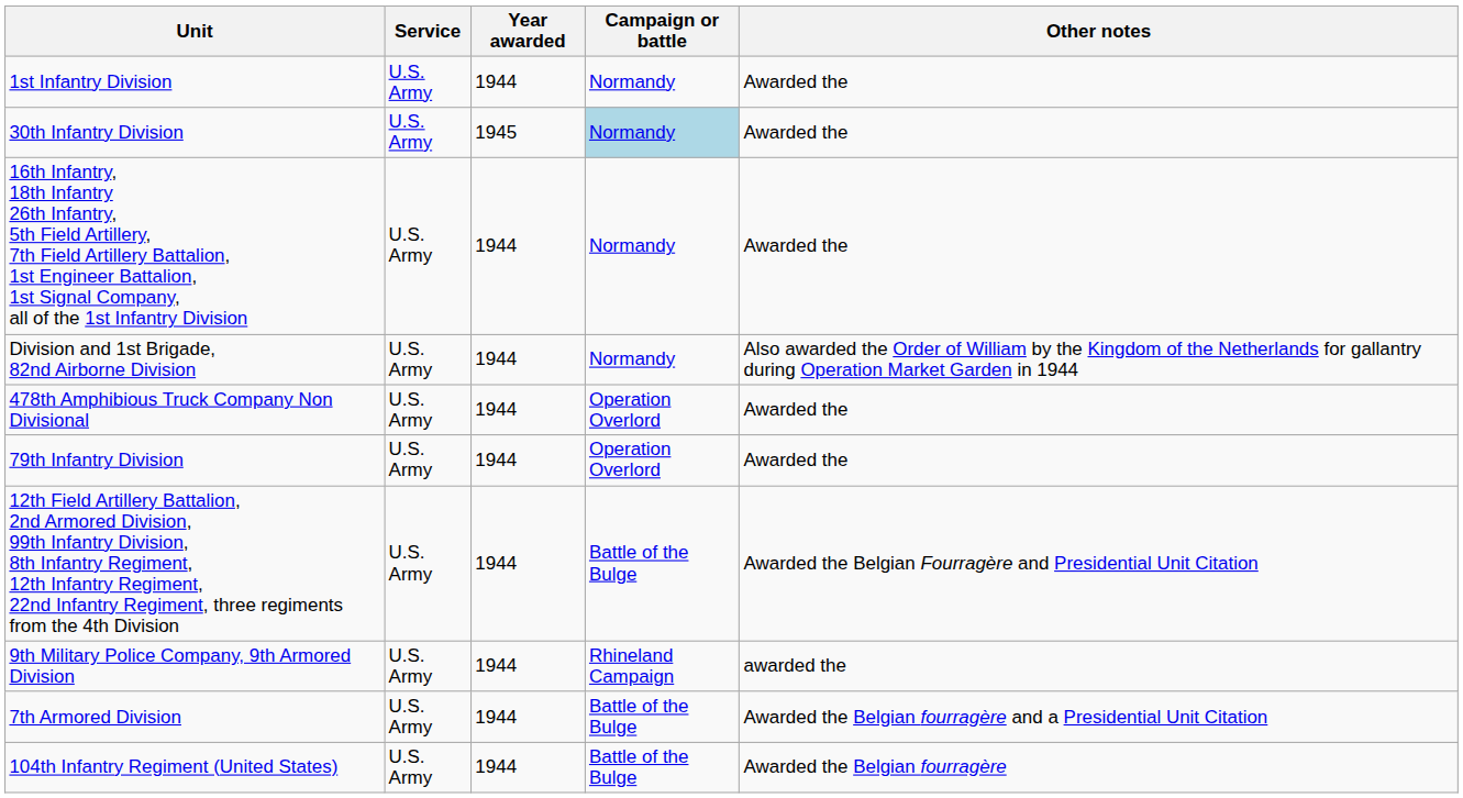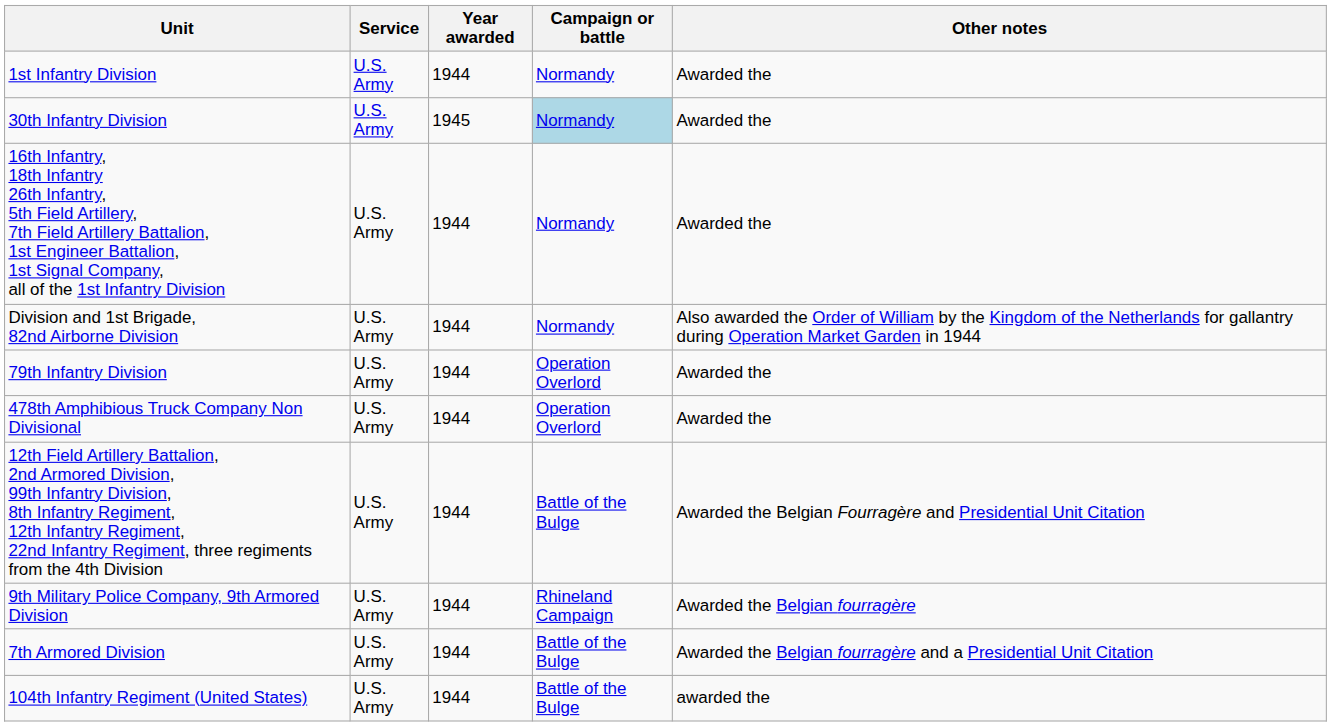rows swapped: 478th Amphibious Truck Company Non Divisional <-> 79th Infantry Division
9th Military Police Company, 9th Armored Division | Other notes: awarded the -> Awarded the Belgian fourragère
104th Infantry Regiment (United States) | Other notes: Awarded the Belgian fourragère -> awarded the
